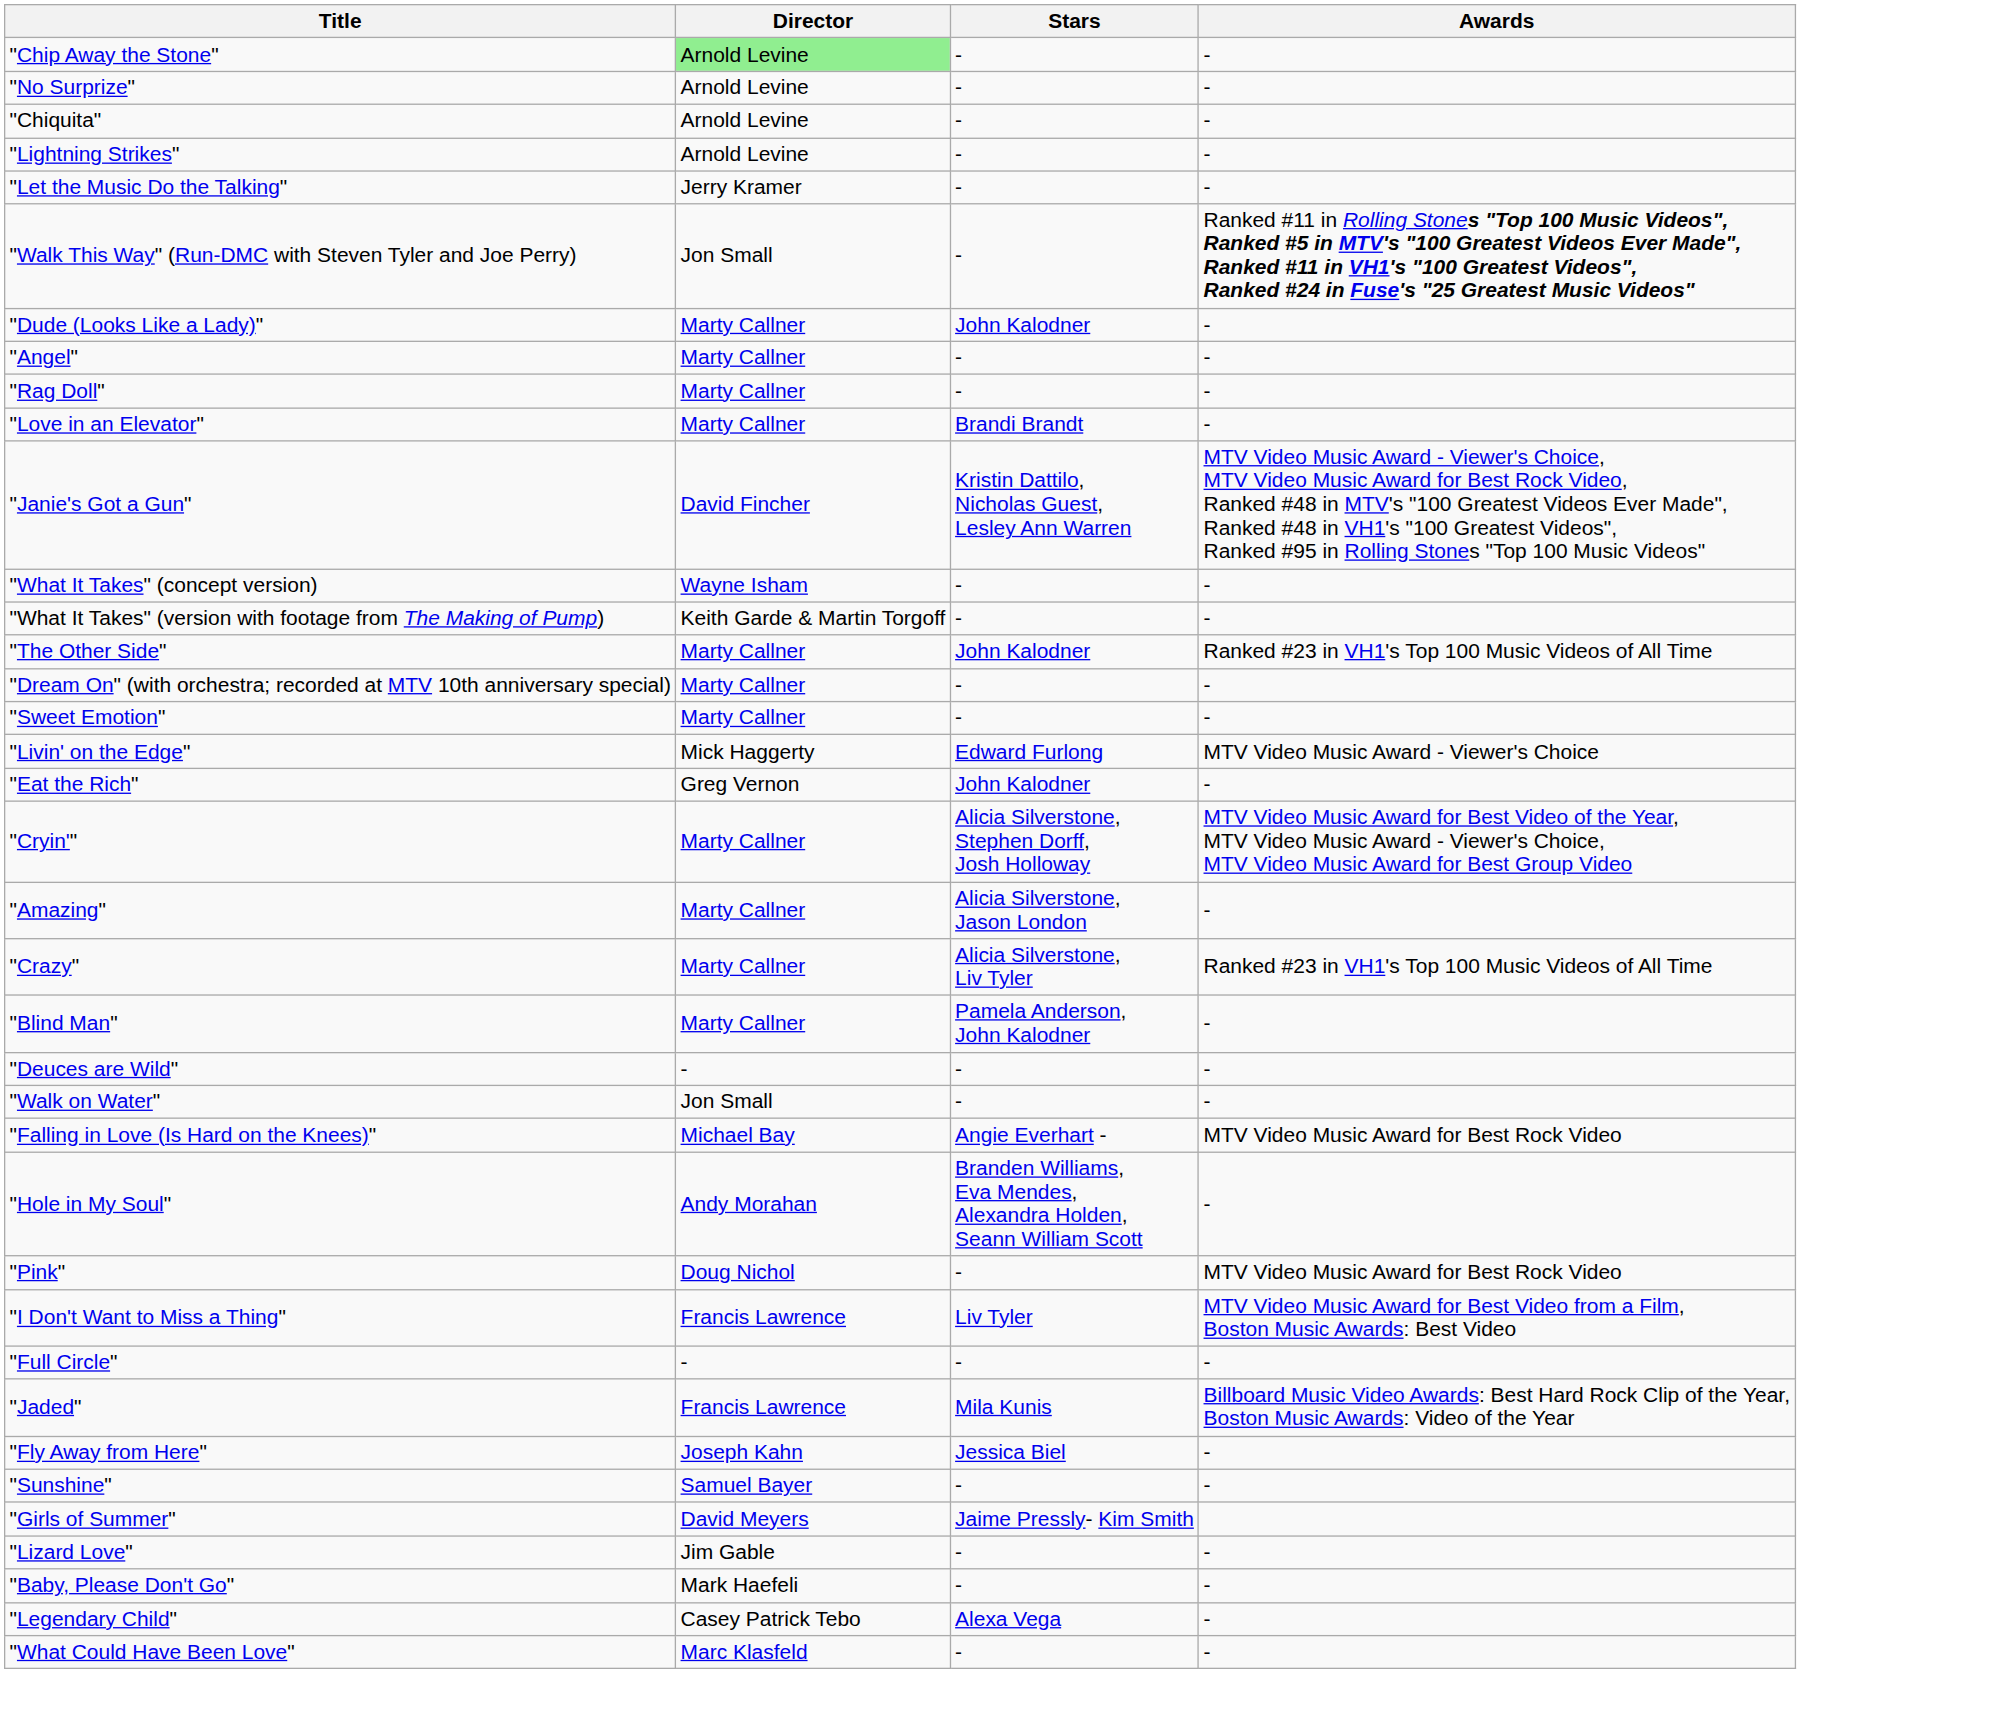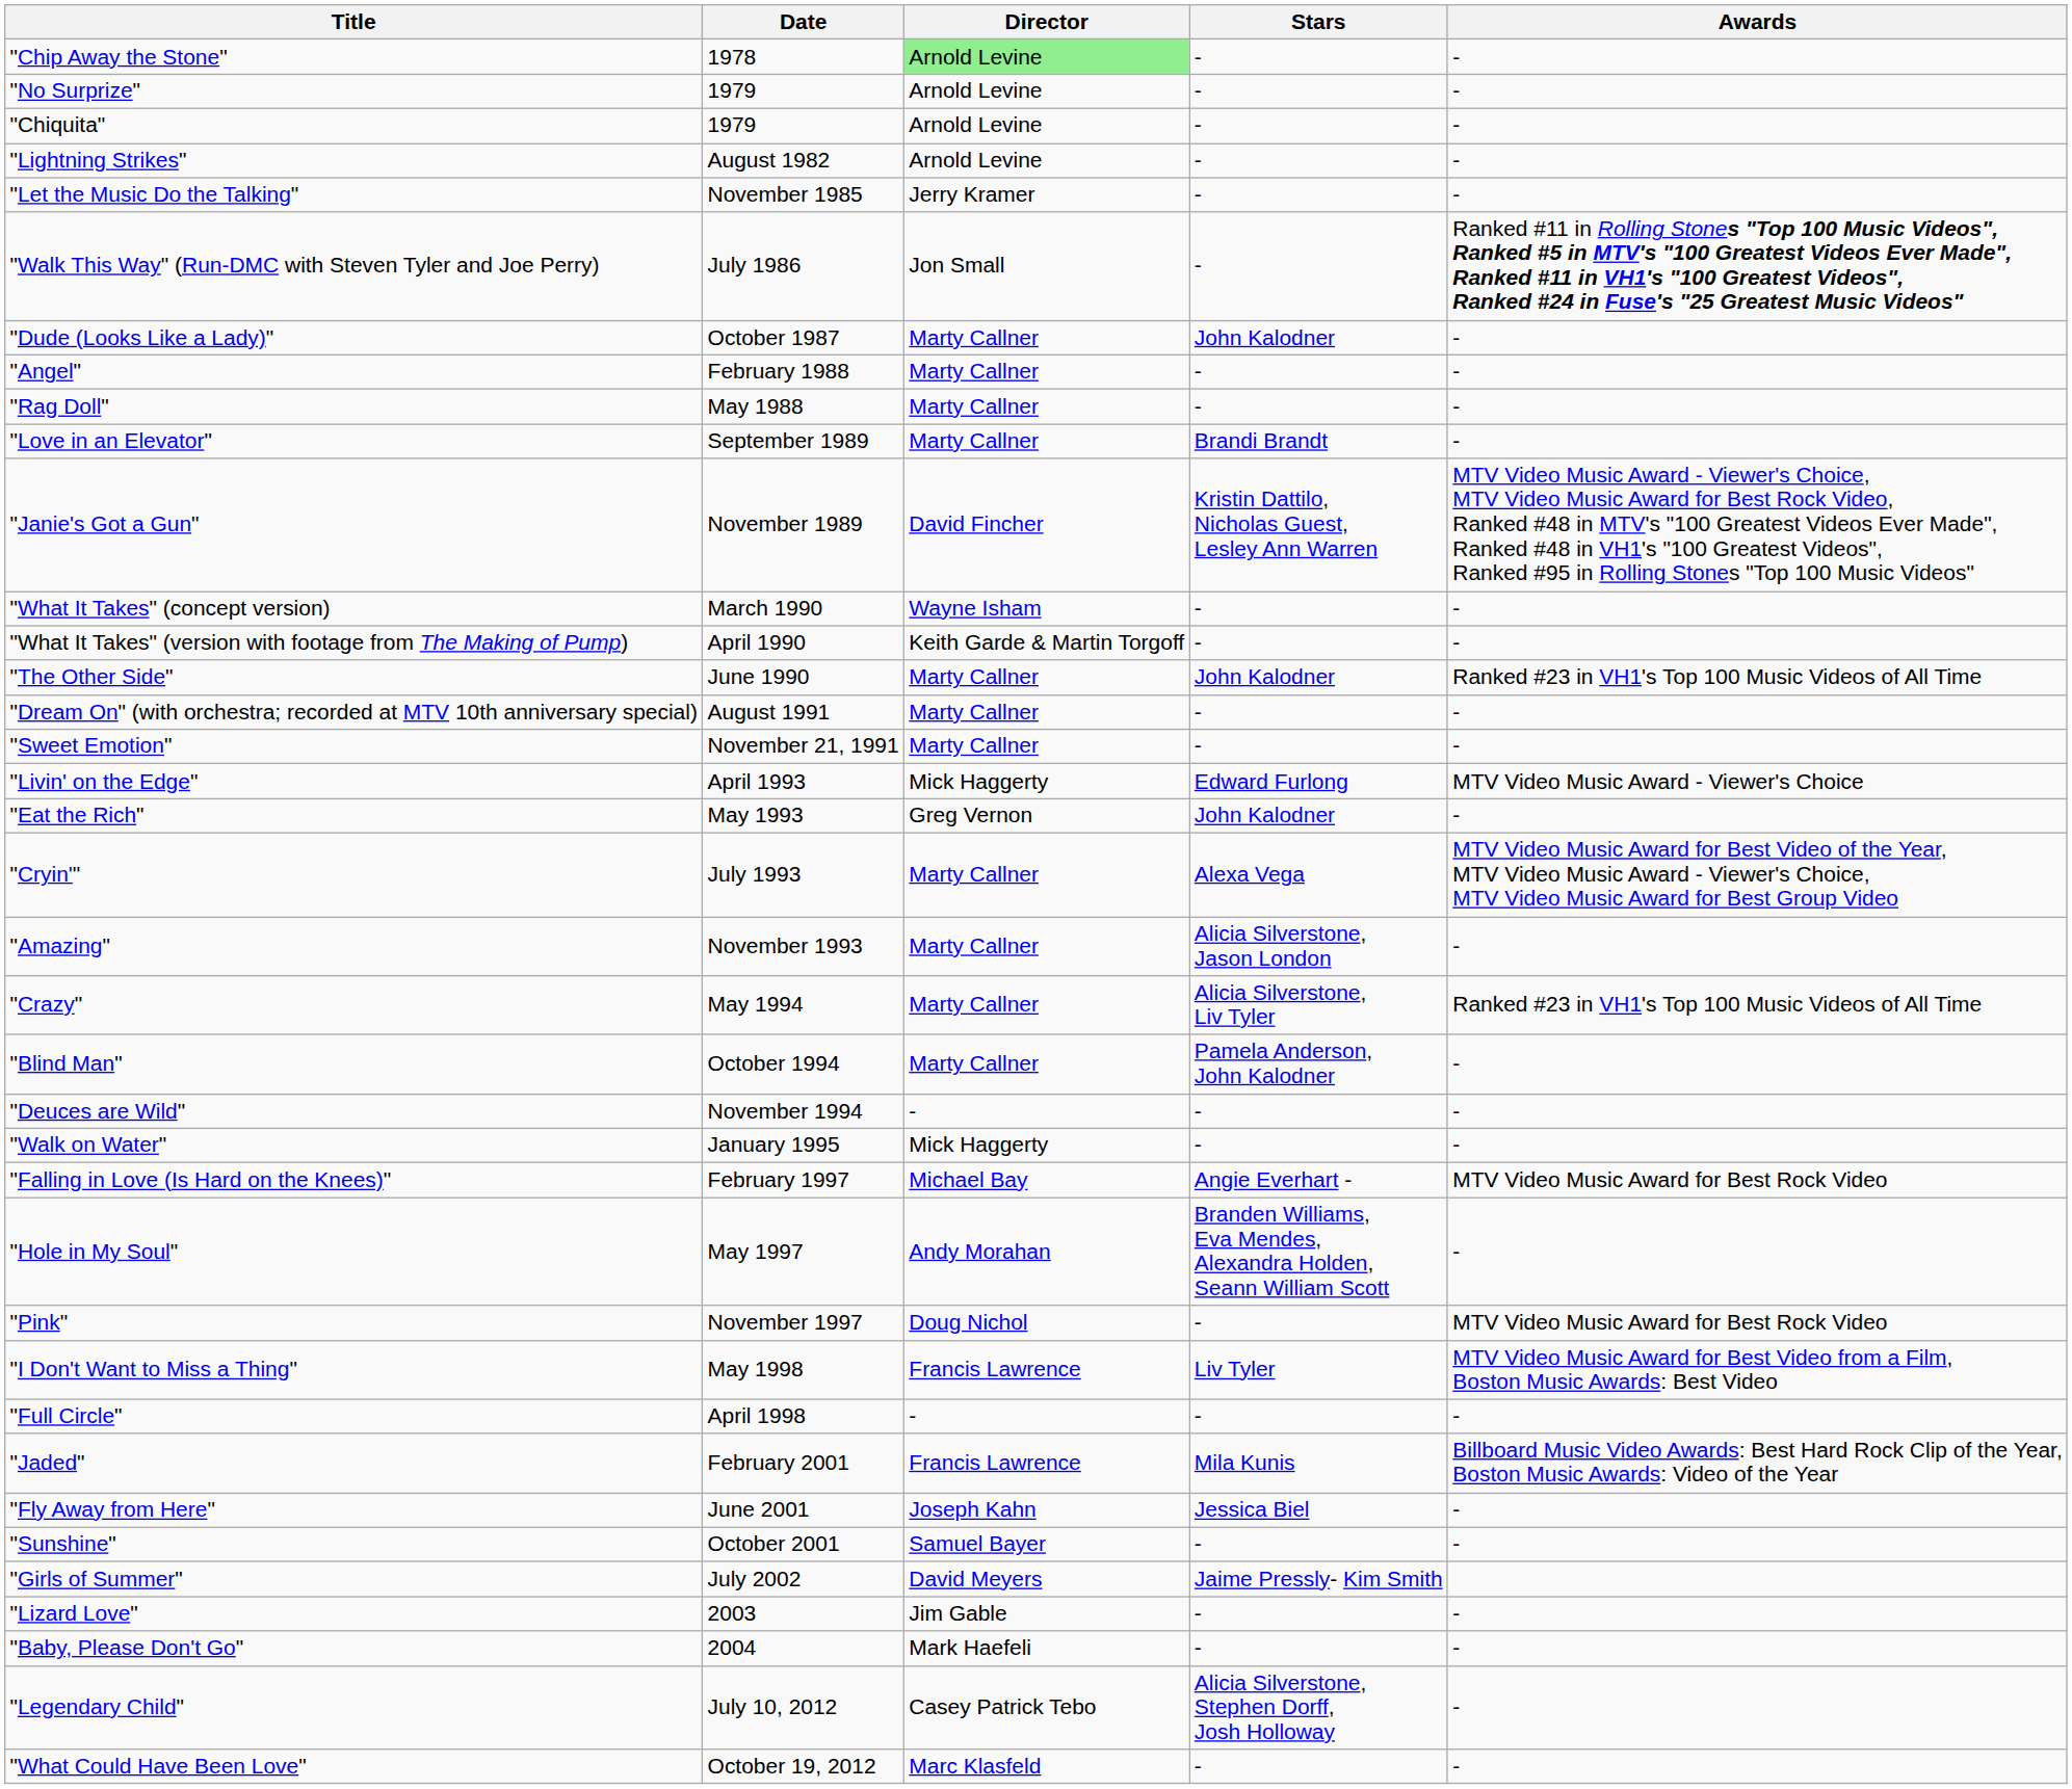+ column: Date | 1978 | 1979 | 1979 | August 1982 | November 1985 | July 1986 | October 1987 | February 1988 | May 1988 | September 1989 | November 1989 | March 1990 | April 1990 | June 1990 | August 1991 | November 21, 1991 | April 1993 | May 1993 | July 1993 | November 1993 | May 1994 | October 1994 | November 1994 | January 1995 | February 1997 | May 1997 | November 1997 | May 1998 | April 1998 | February 2001 | June 2001 | October 2001 | July 2002 | 2003 | 2004 | July 10, 2012 | October 19, 2012
"Cryin'" | Stars: Alicia Silverstone, Stephen Dorff, Josh Holloway -> Alexa Vega
"Walk on Water" | Director: Jon Small -> Mick Haggerty
"Legendary Child" | Stars: Alexa Vega -> Alicia Silverstone, Stephen Dorff, Josh Holloway
